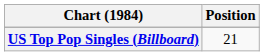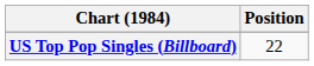US Top Pop Singles (Billboard) | Position: 21 -> 22
